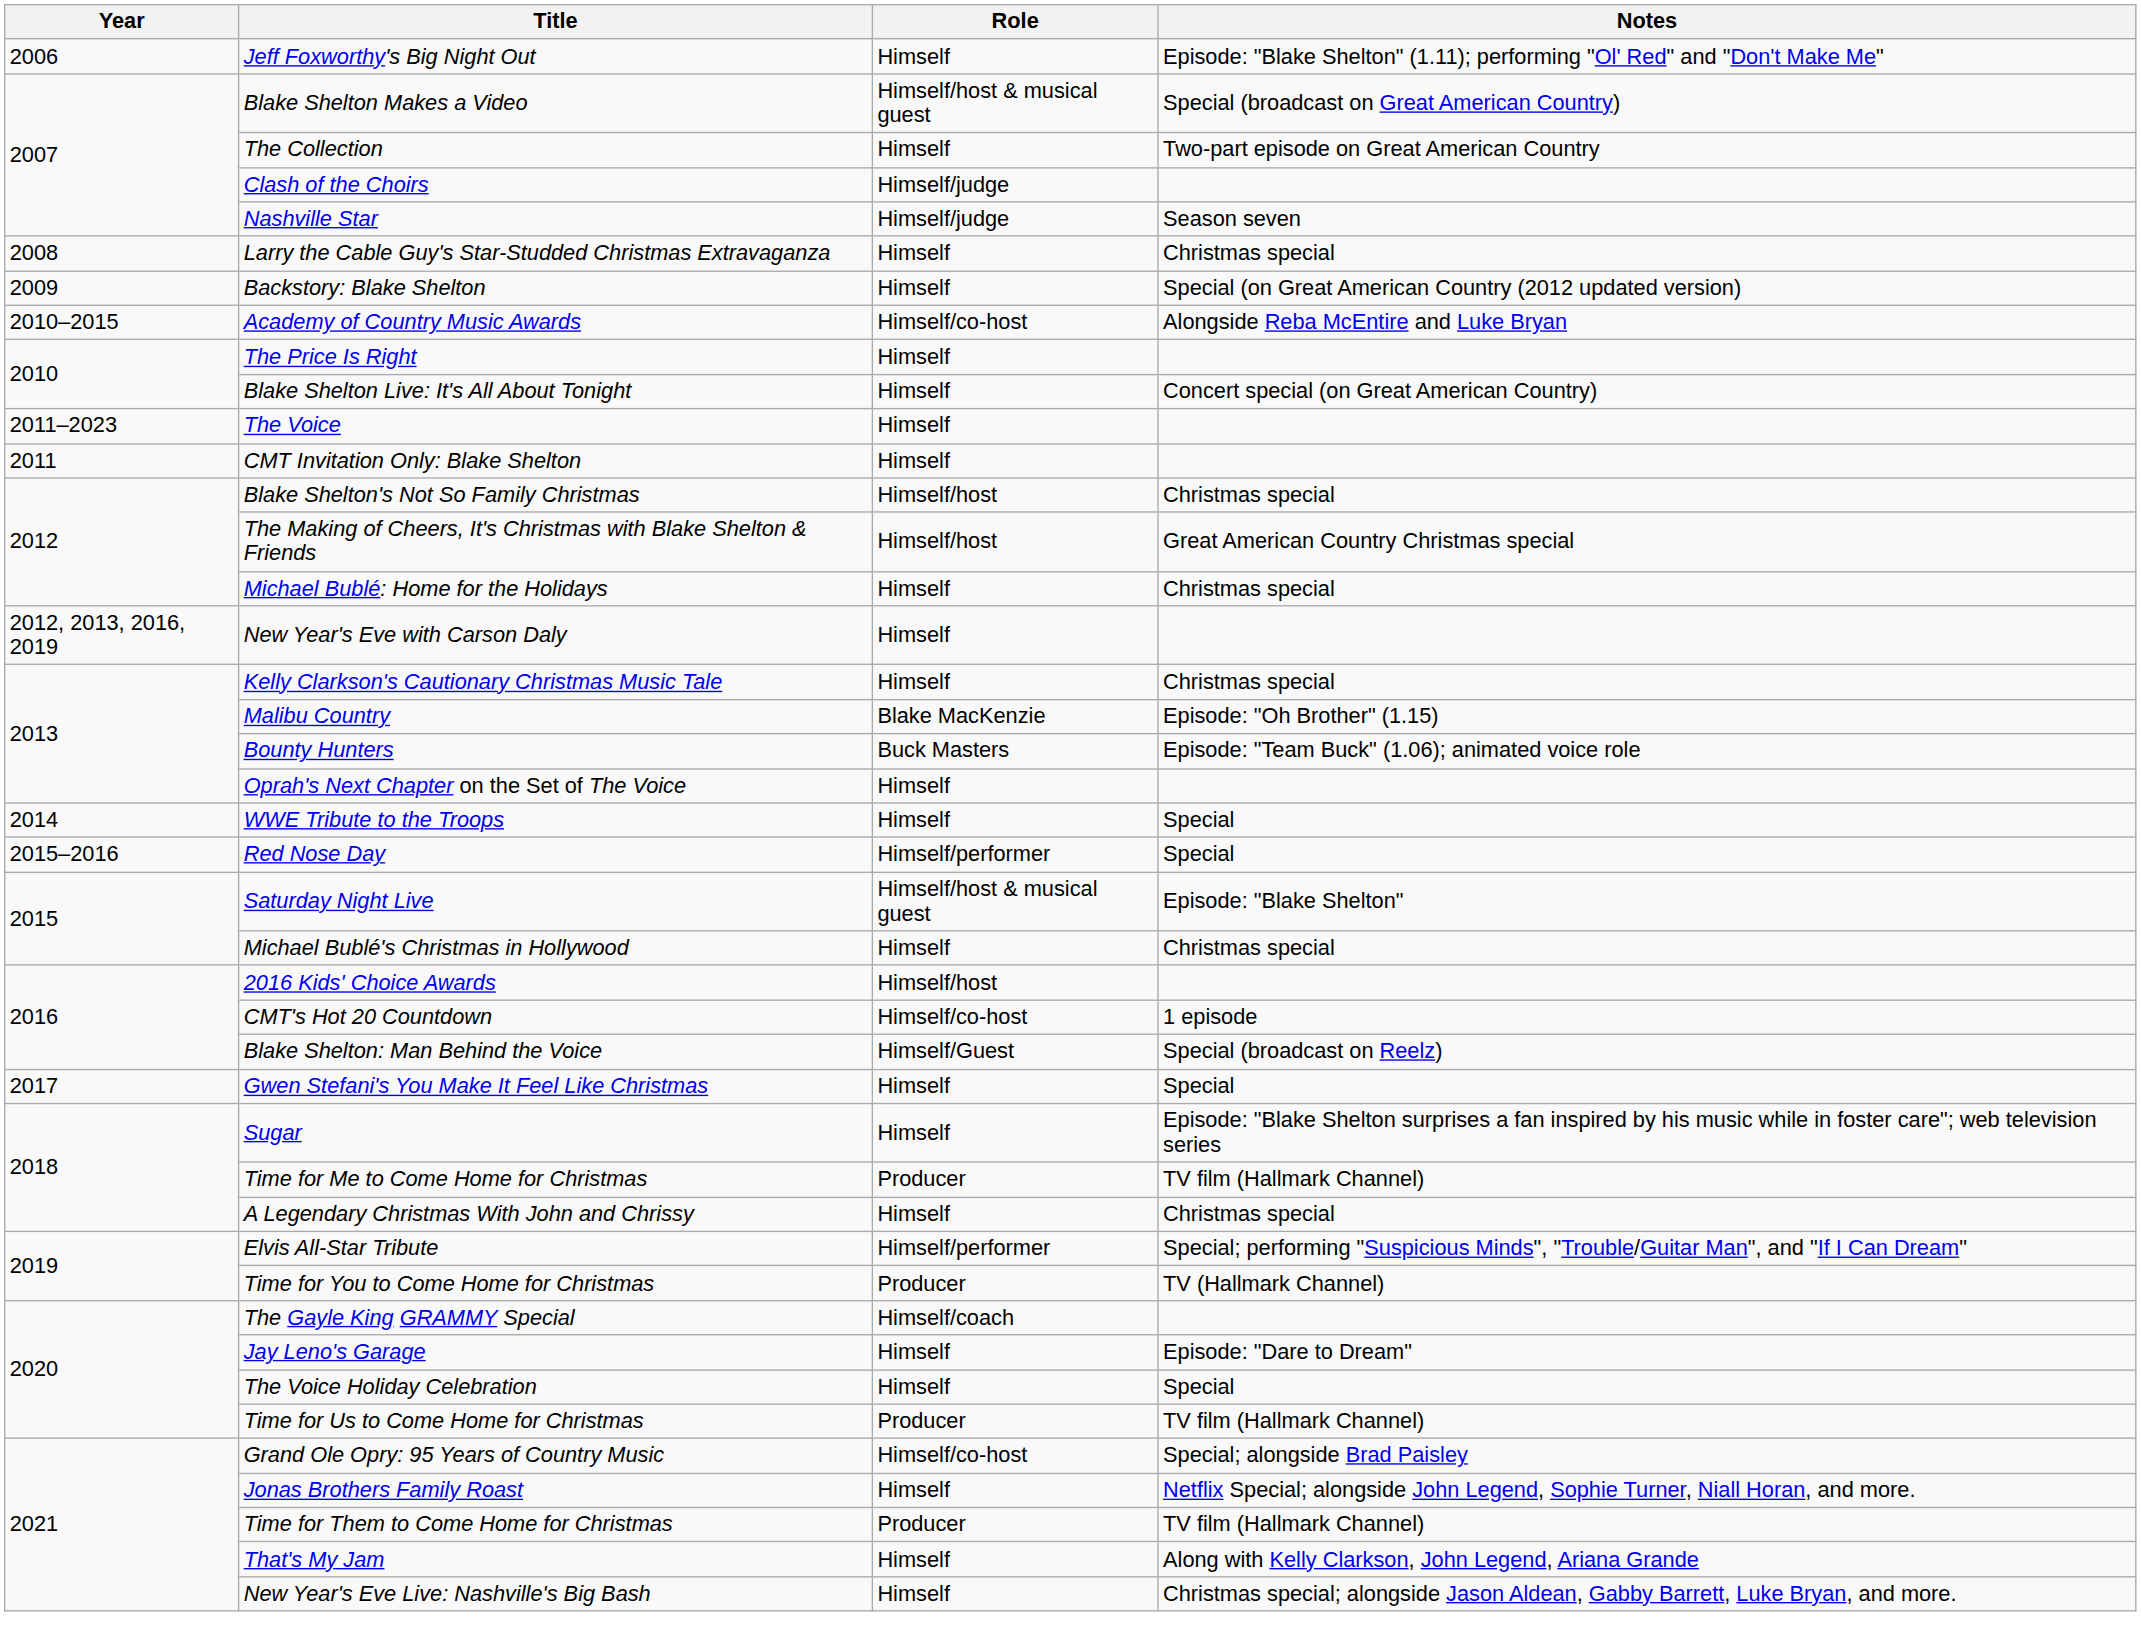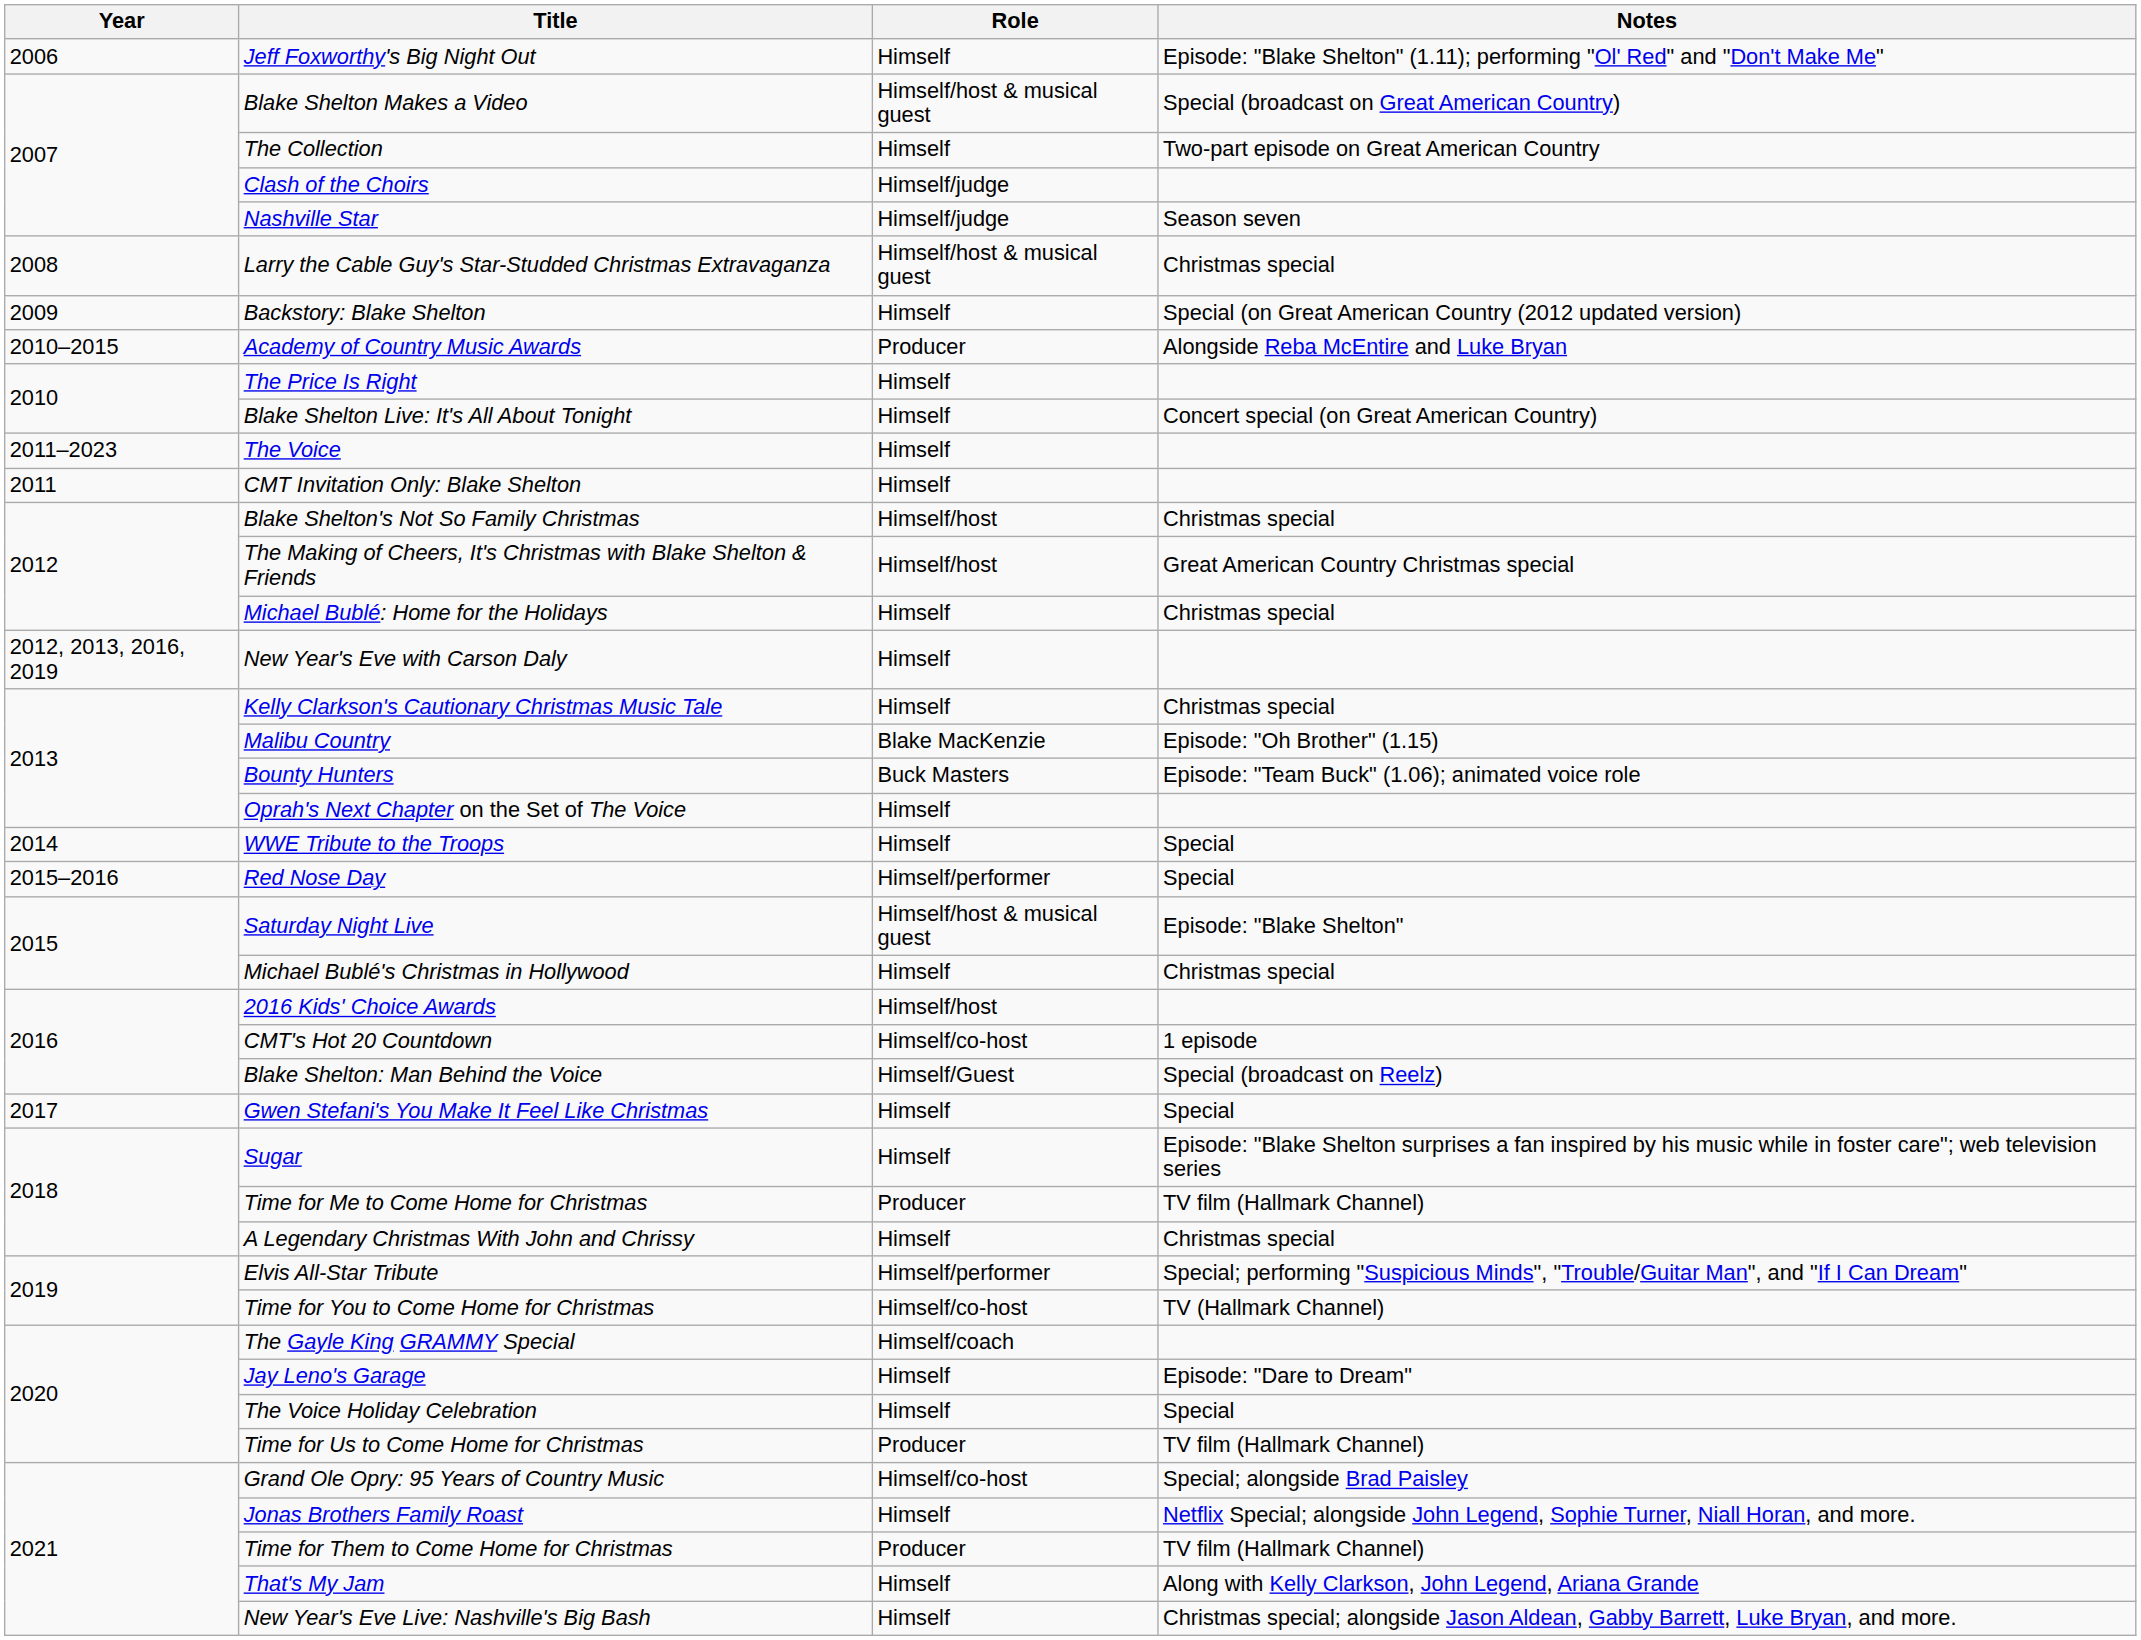Larry the Cable Guy's Star-Studded Christmas Extravaganza | Role: Himself -> Himself/host & musical guest
Academy of Country Music Awards | Role: Himself/co-host -> Producer
Time for You to Come Home for Christmas | Role: Producer -> Himself/co-host
